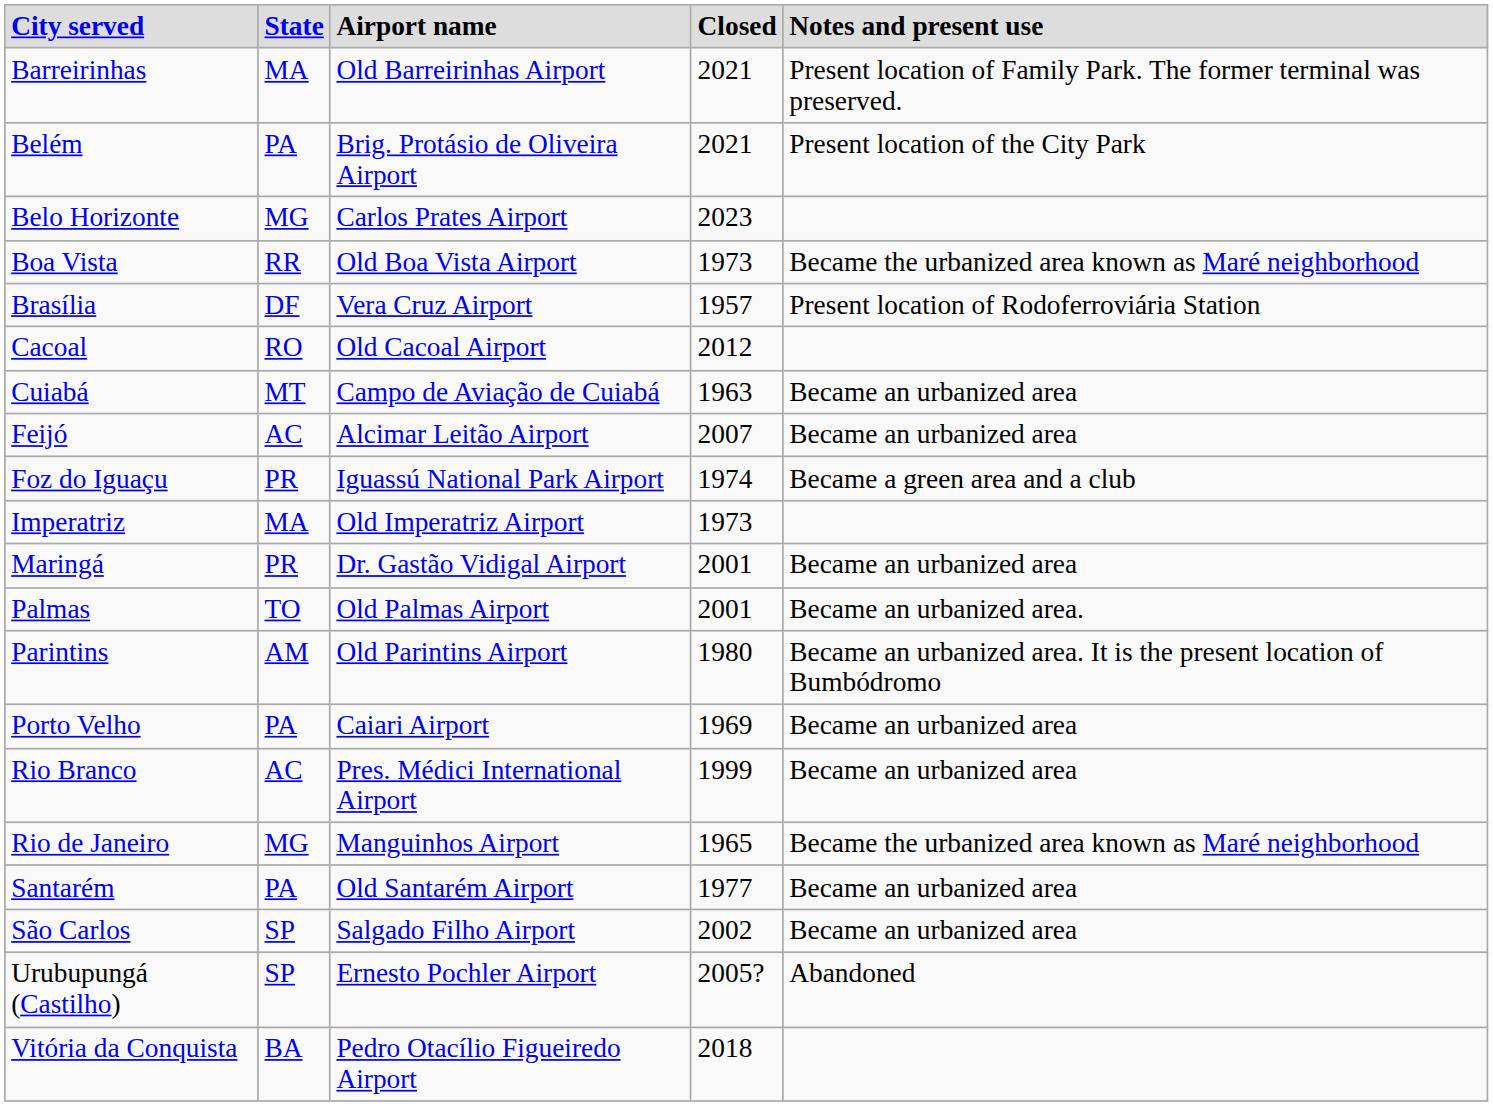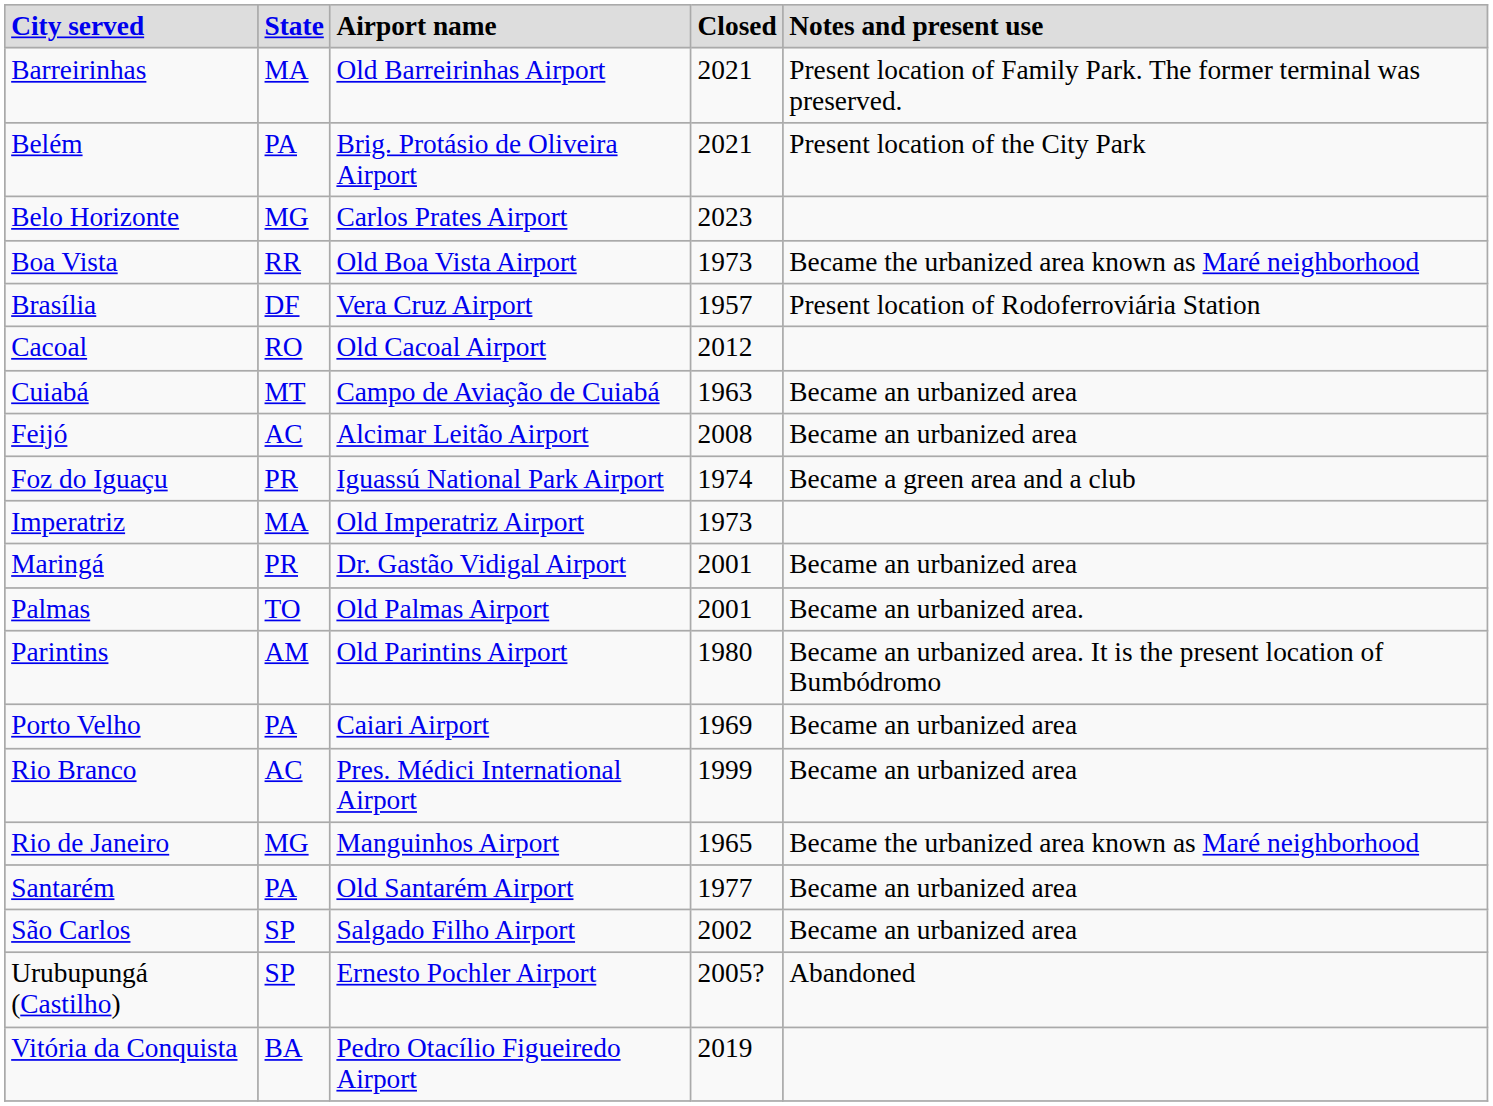Feijó | column 4: 2007 -> 2008
Vitória da Conquista | column 4: 2018 -> 2019
